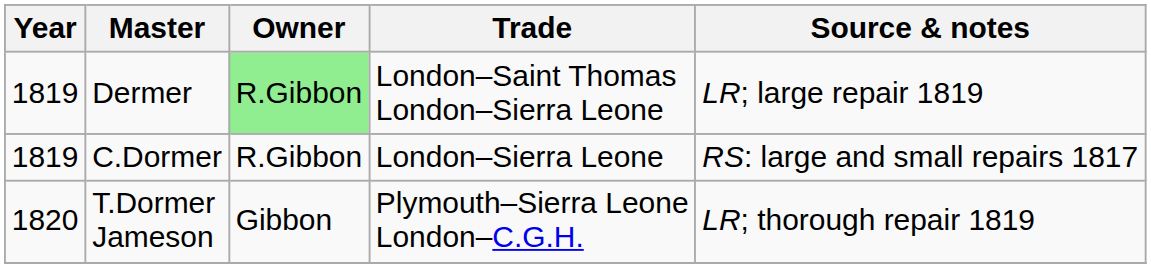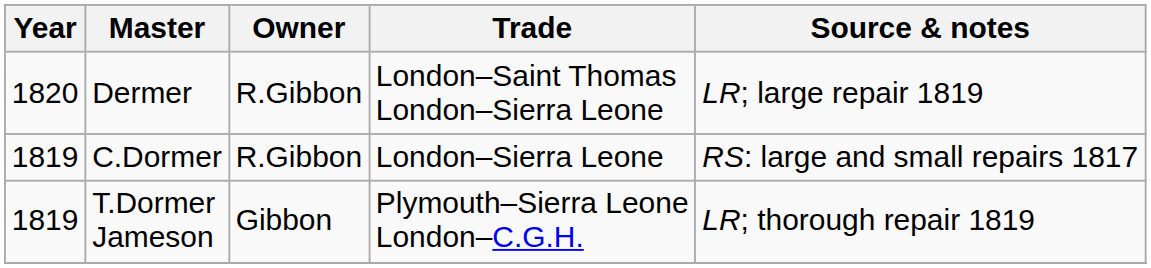Dermer | Year: 1819 -> 1820
Dermer | Owner: lightgreen background -> no background
T.Dormer Jameson | Year: 1820 -> 1819
